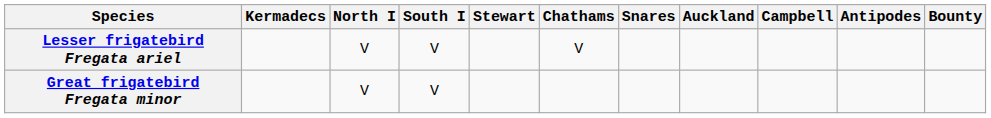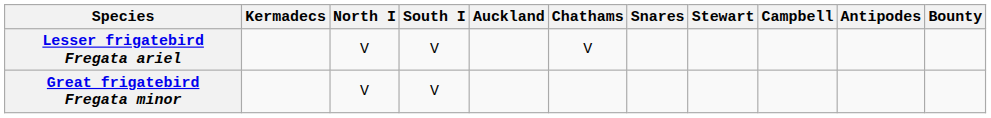columns swapped: Stewart <-> Auckland
